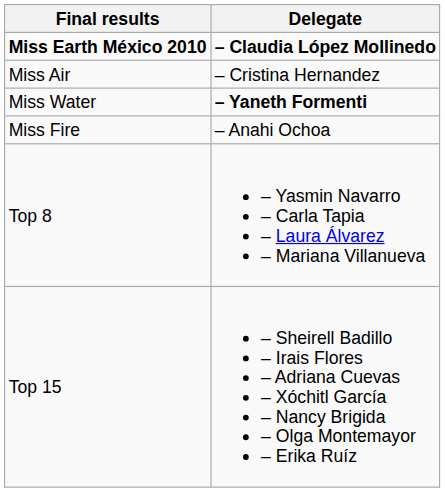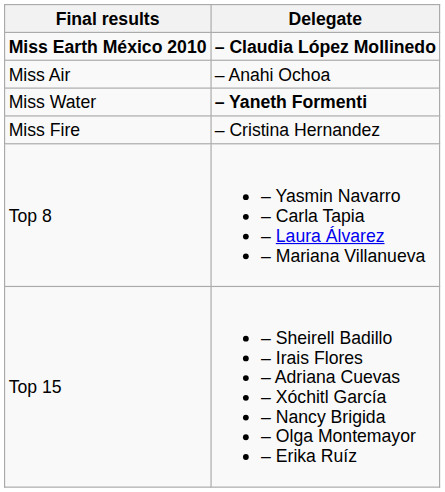Miss Air | Delegate: – Cristina Hernandez -> – Anahi Ochoa
Miss Fire | Delegate: – Anahi Ochoa -> – Cristina Hernandez
